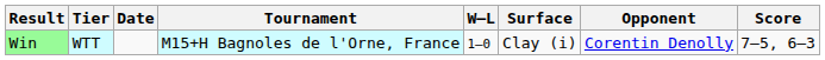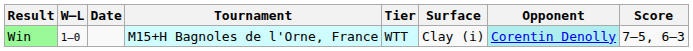columns swapped: W–L <-> Tier
Win | Opponent: no background -> paleturquoise background
